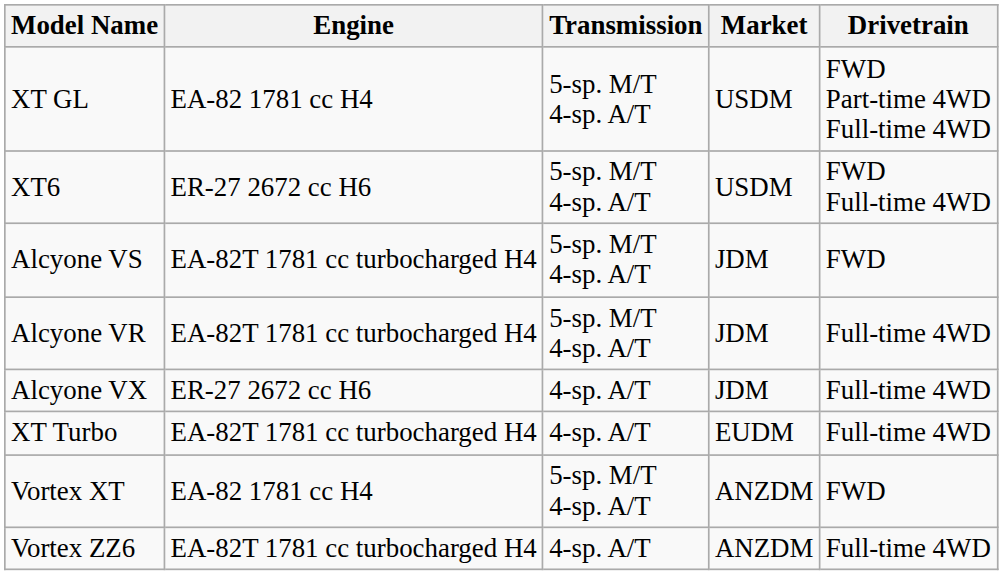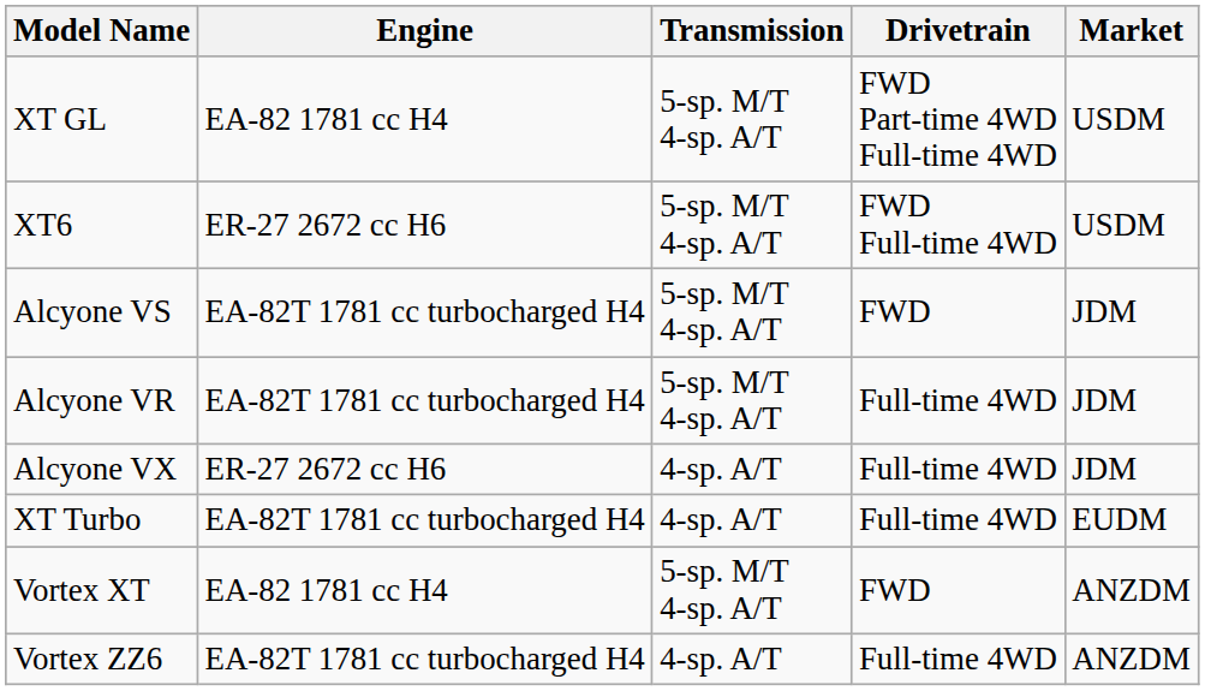columns swapped: Drivetrain <-> Market
